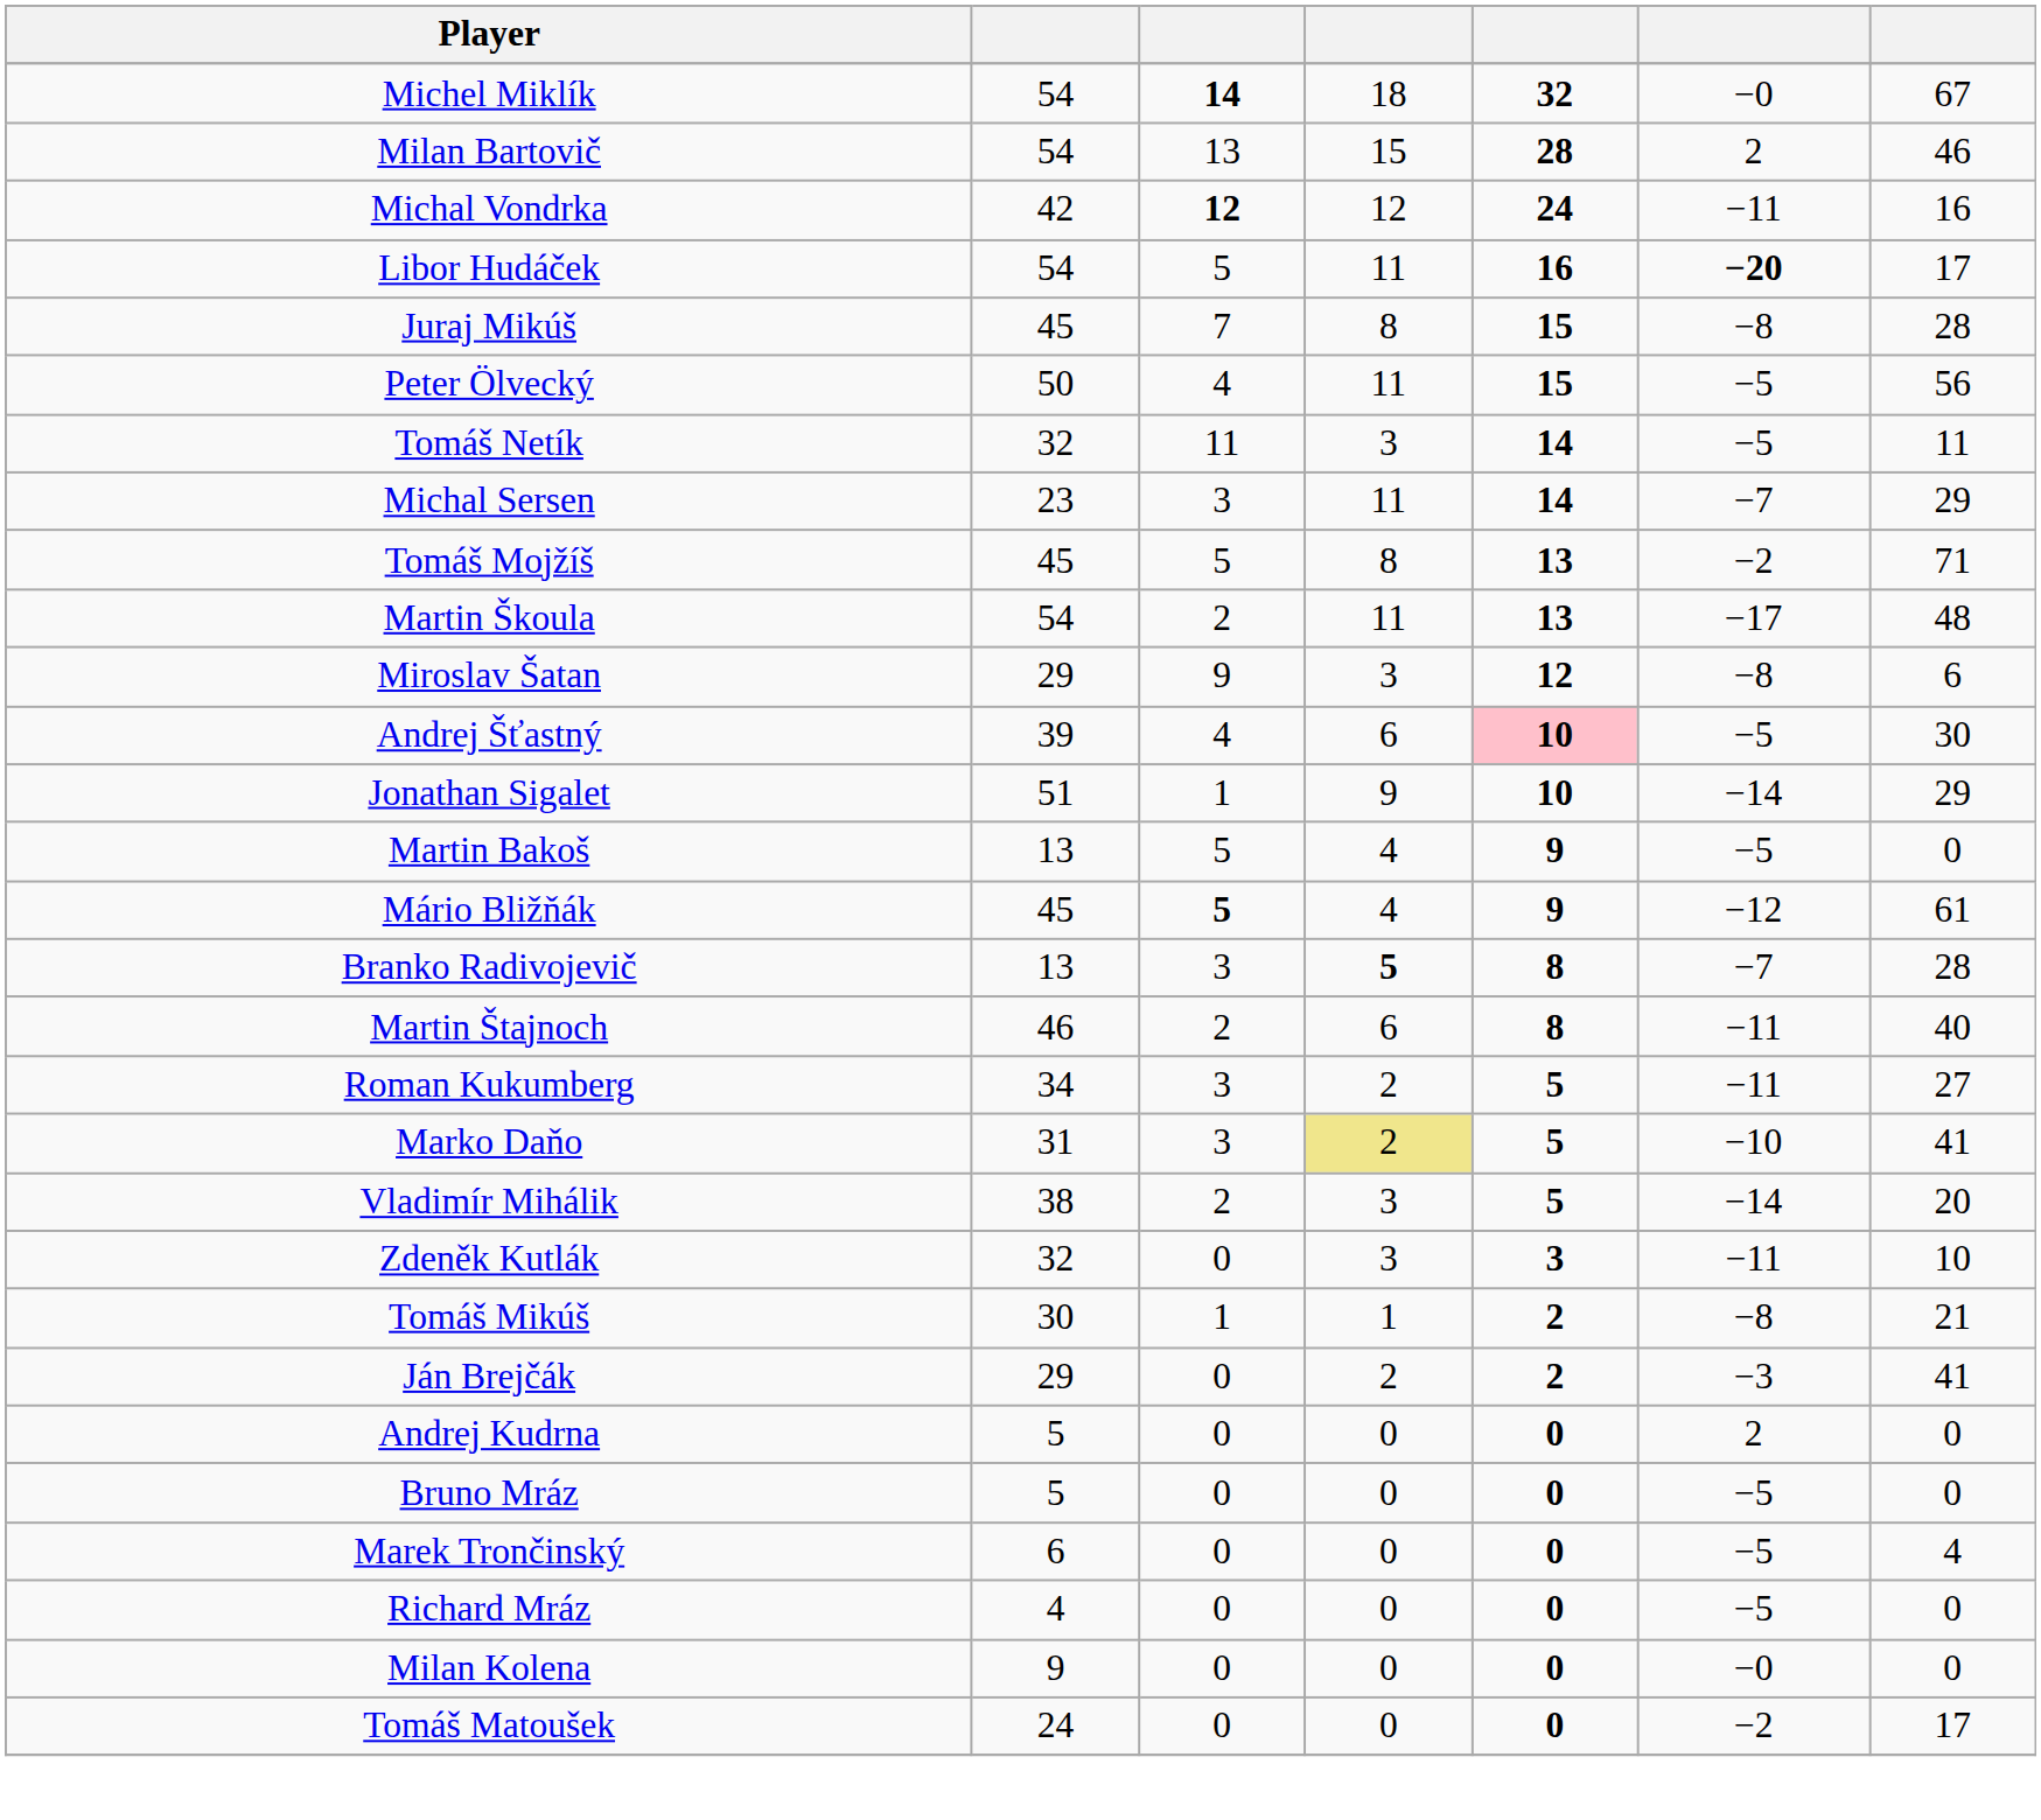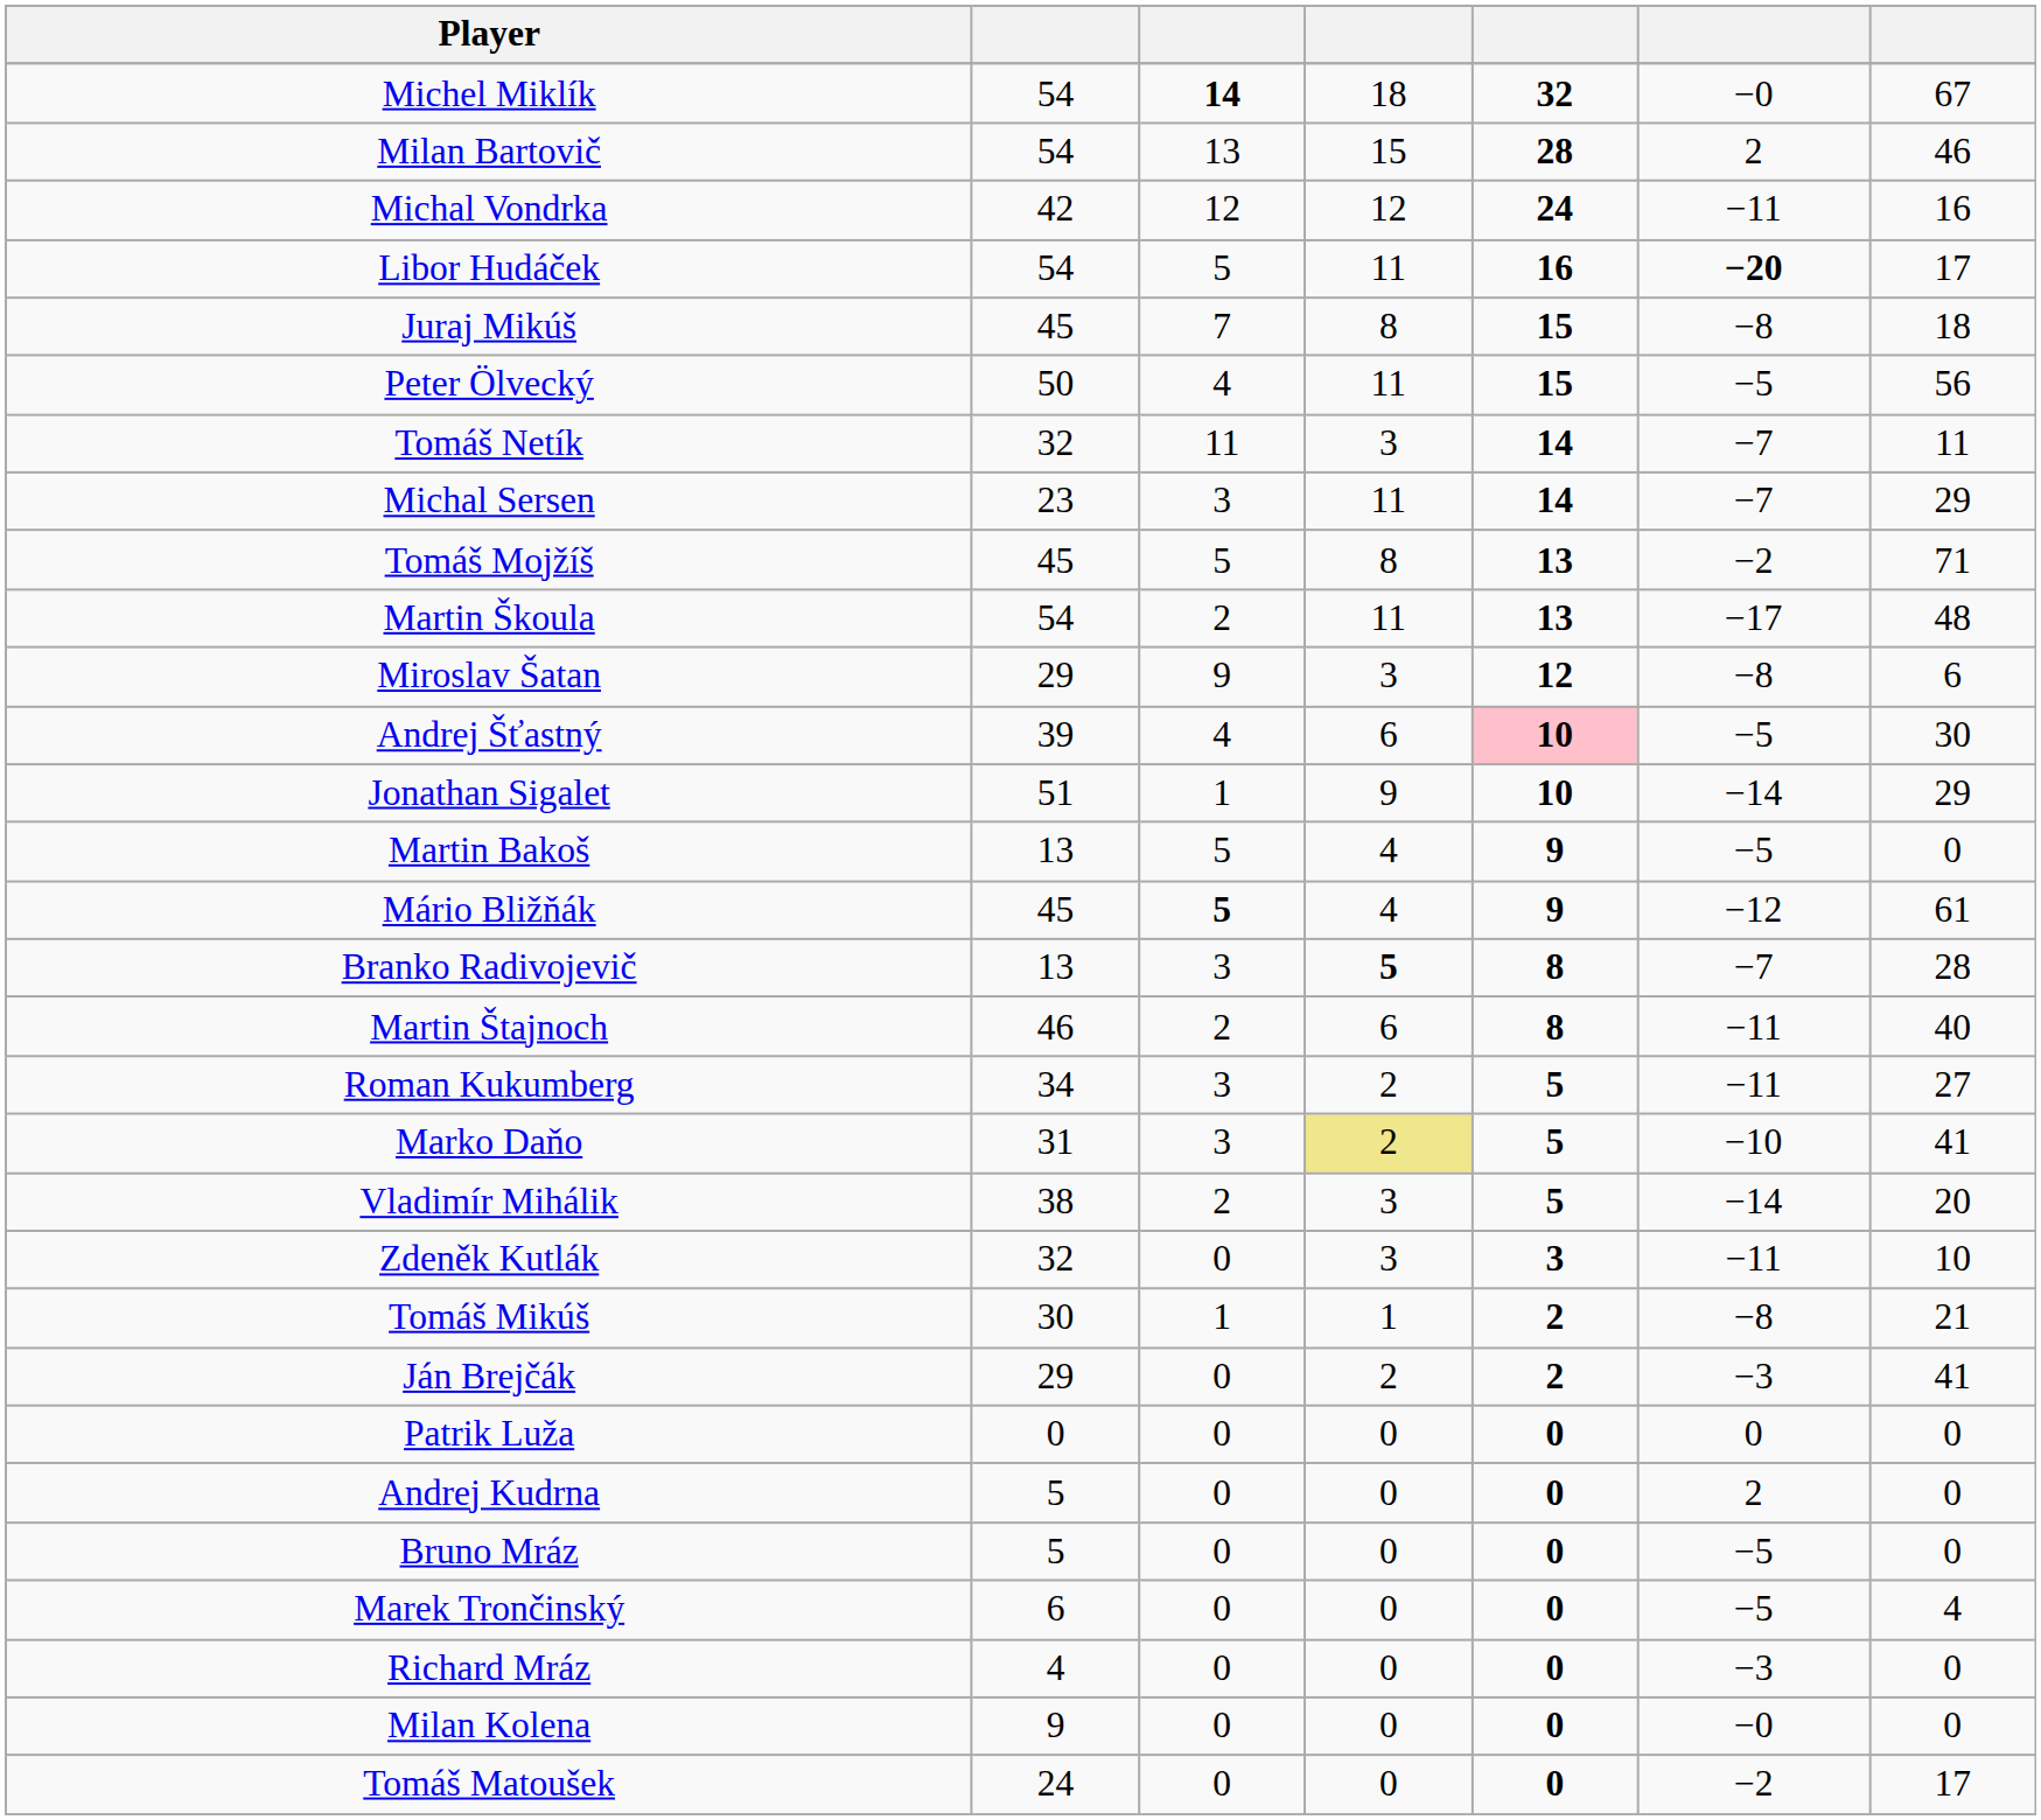Michal Vondrka | column 3: bold -> normal
Juraj Mikúš | column 7: 28 -> 18
Tomáš Netík | column 6: −5 -> −7
+ row: Patrik Luža | 0 | 0 | 0 | 0 | 0 | 0
Richard Mráz | column 6: −5 -> −3
